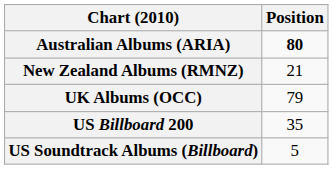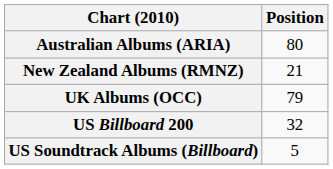Australian Albums (ARIA) | Position: bold -> normal
US Billboard 200 | Position: 35 -> 32
